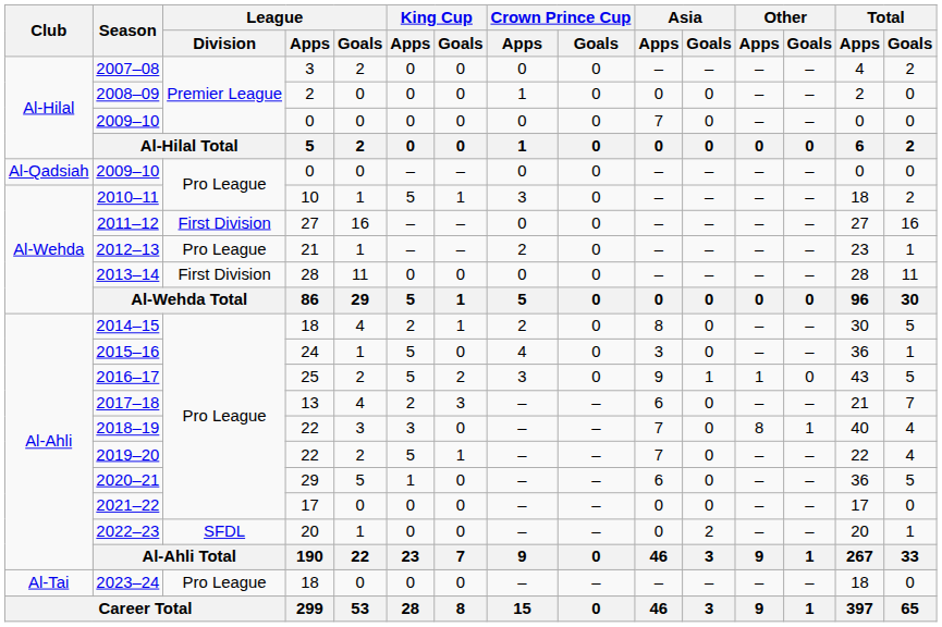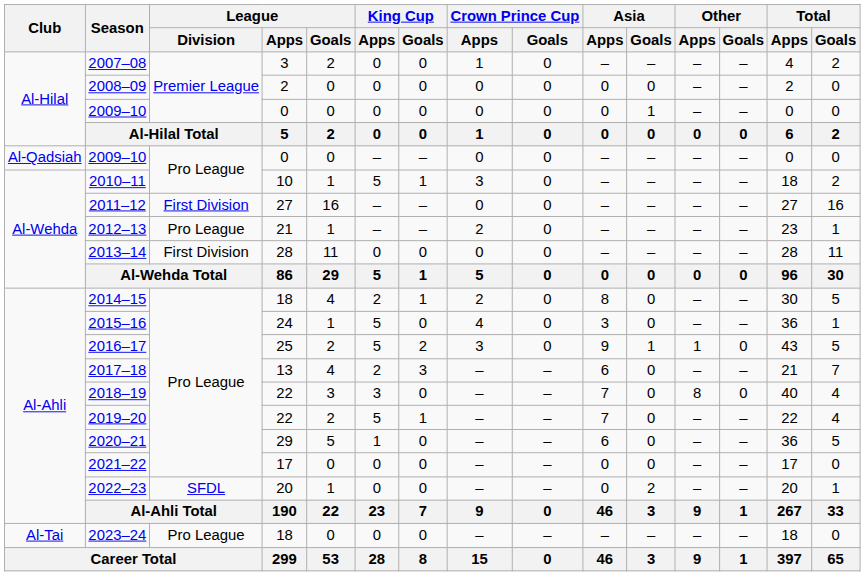2007–08 | Crown Prince Cup / Apps: 0 -> 1
2008–09 | Crown Prince Cup / Apps: 1 -> 0
Al-Hilal / 2009–10 | Asia / Apps: 7 -> 0
Al-Hilal / 2009–10 | Asia / Goals: 0 -> 1
2018–19 | Other / Goals: 1 -> 0
